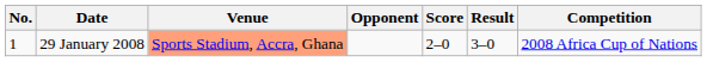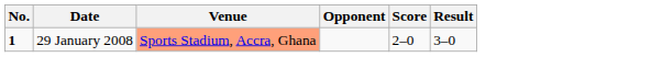- column: Competition | 2008 Africa Cup of Nations
29 January 2008 | No.: normal -> bold
